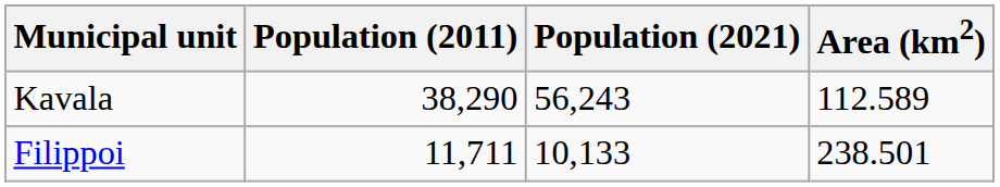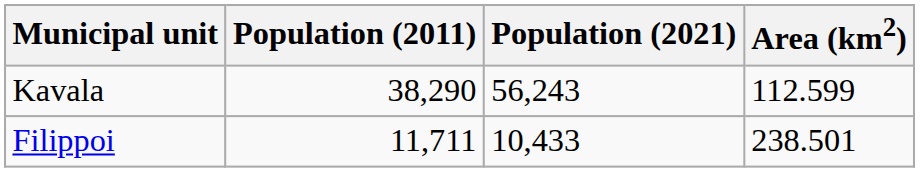Kavala | Area (km2): 112.589 -> 112.599
Filippoi | Population (2021): 10,133 -> 10,433
